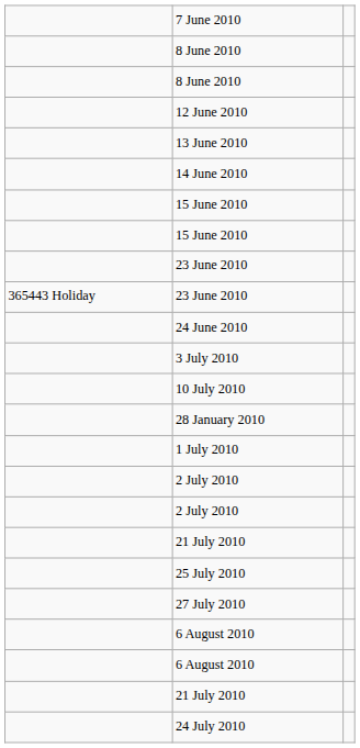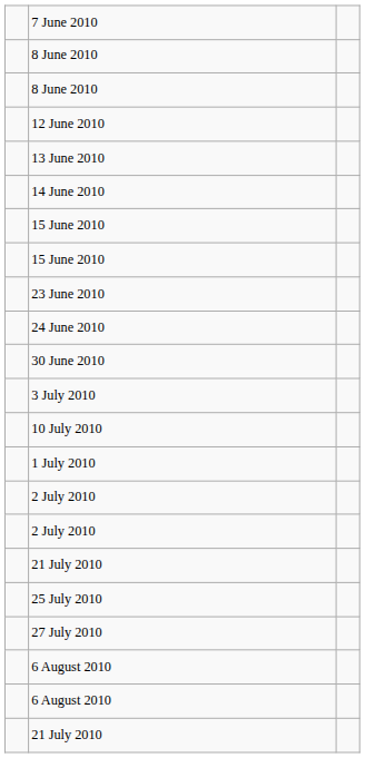- row: 365443 Holiday | 23 June 2010
+ row: 30 June 2010
- row: 28 January 2010
- row: 24 July 2010
